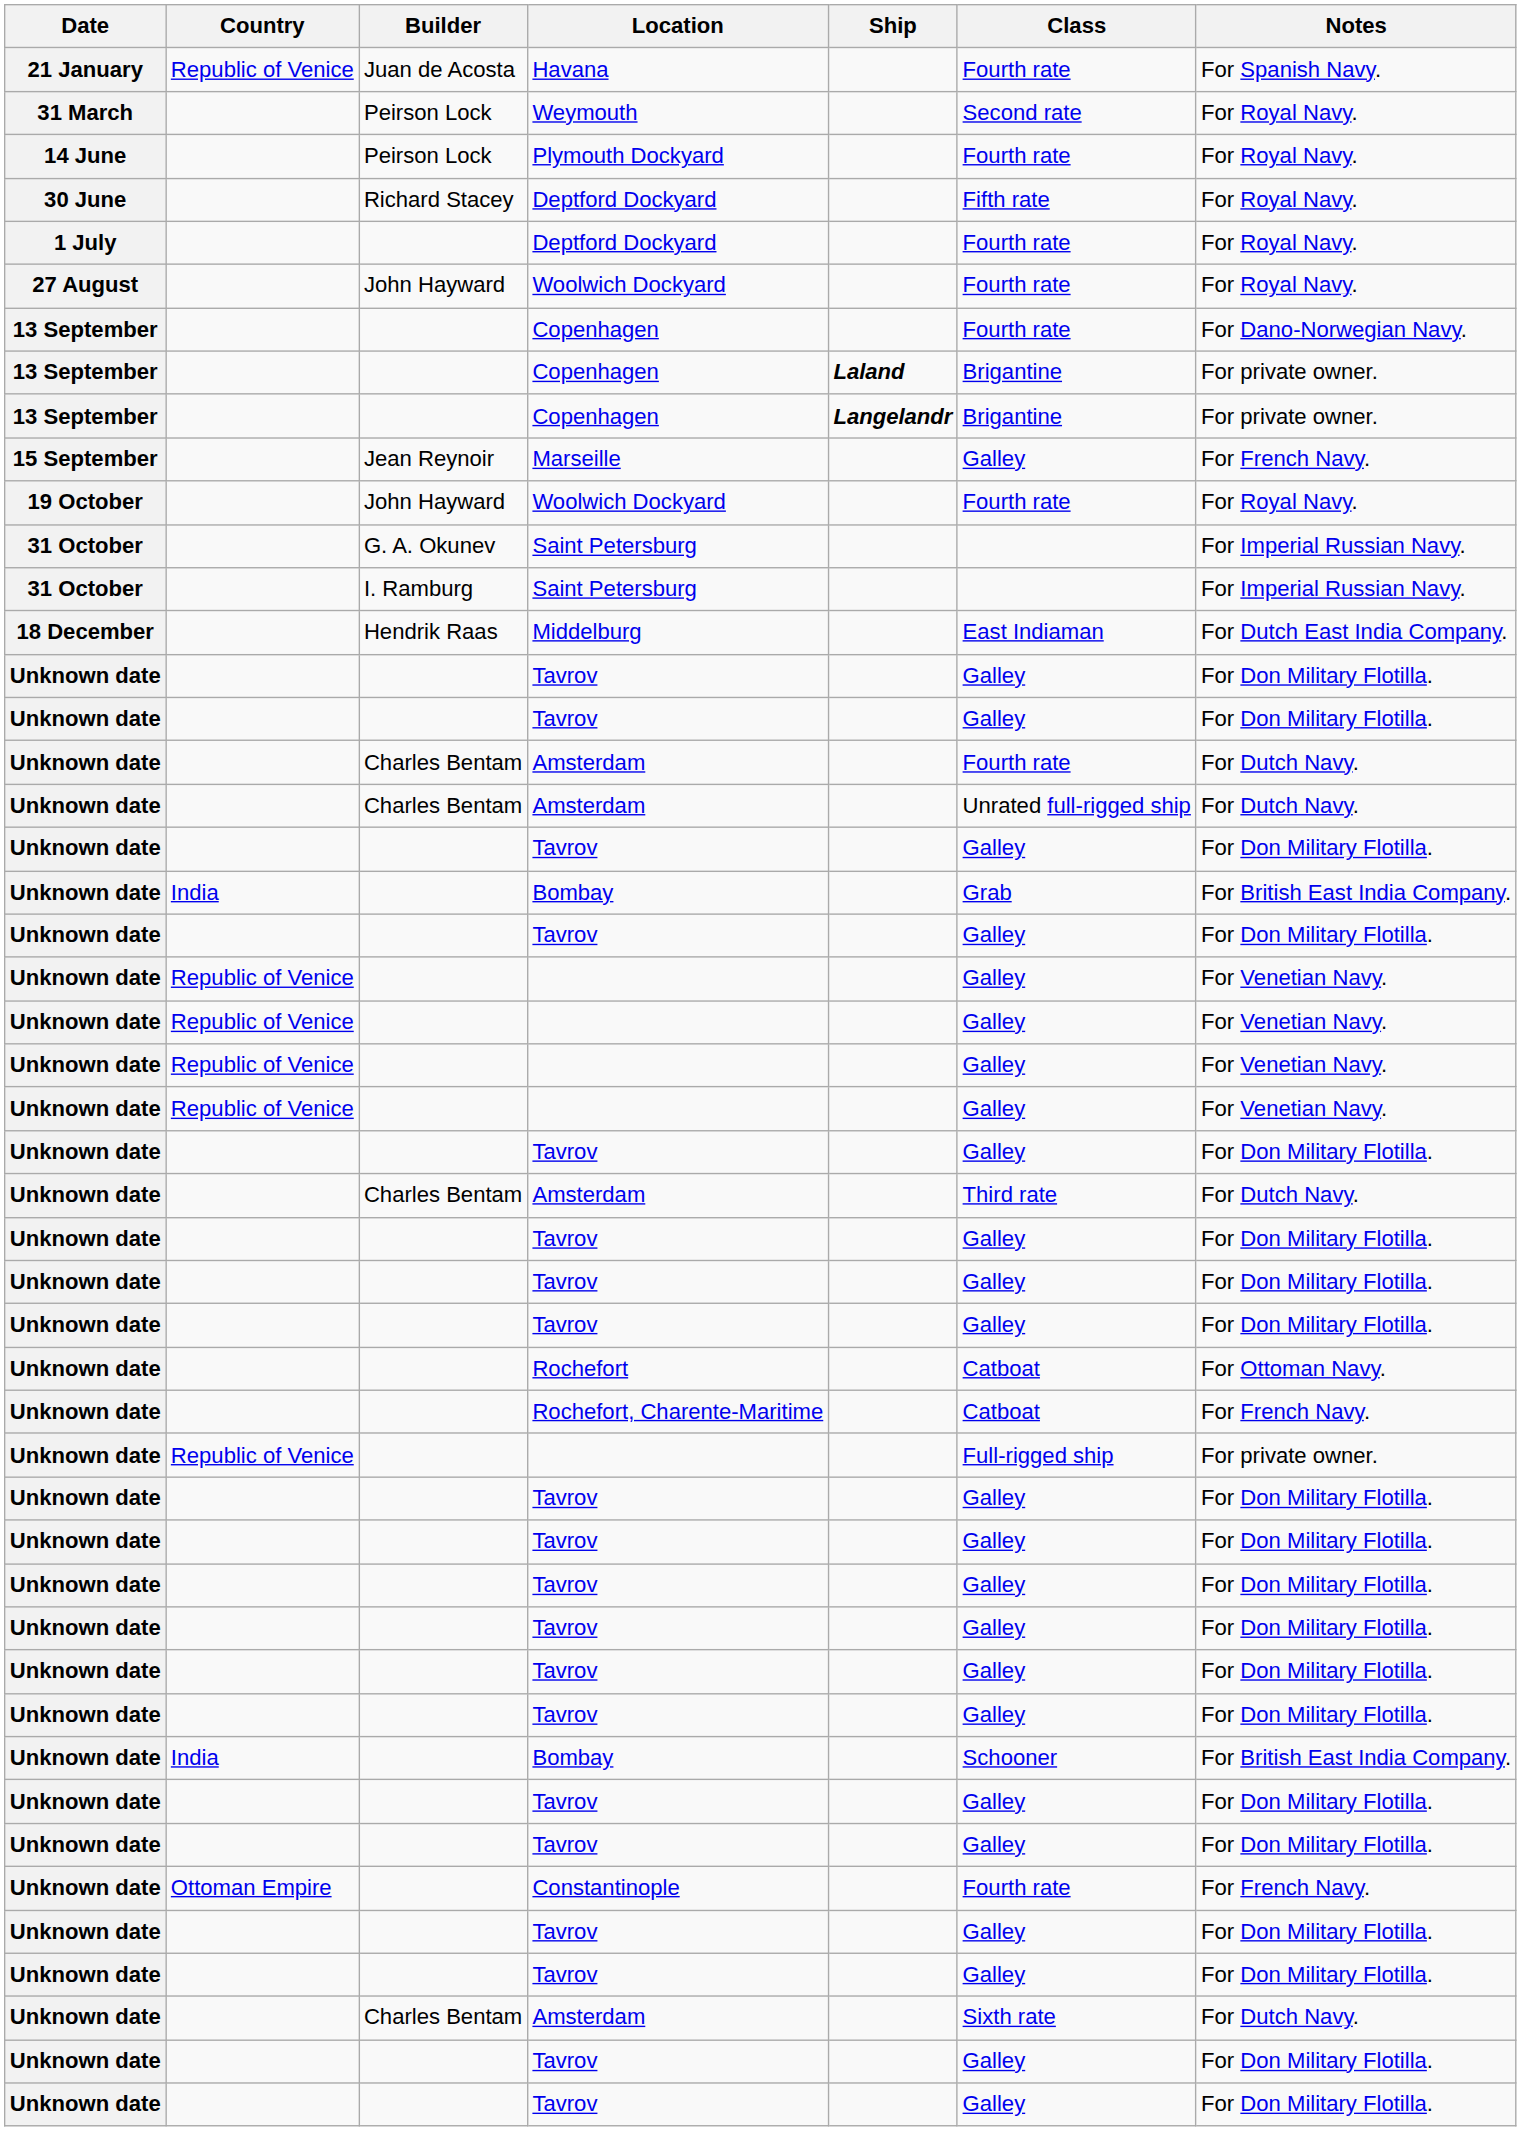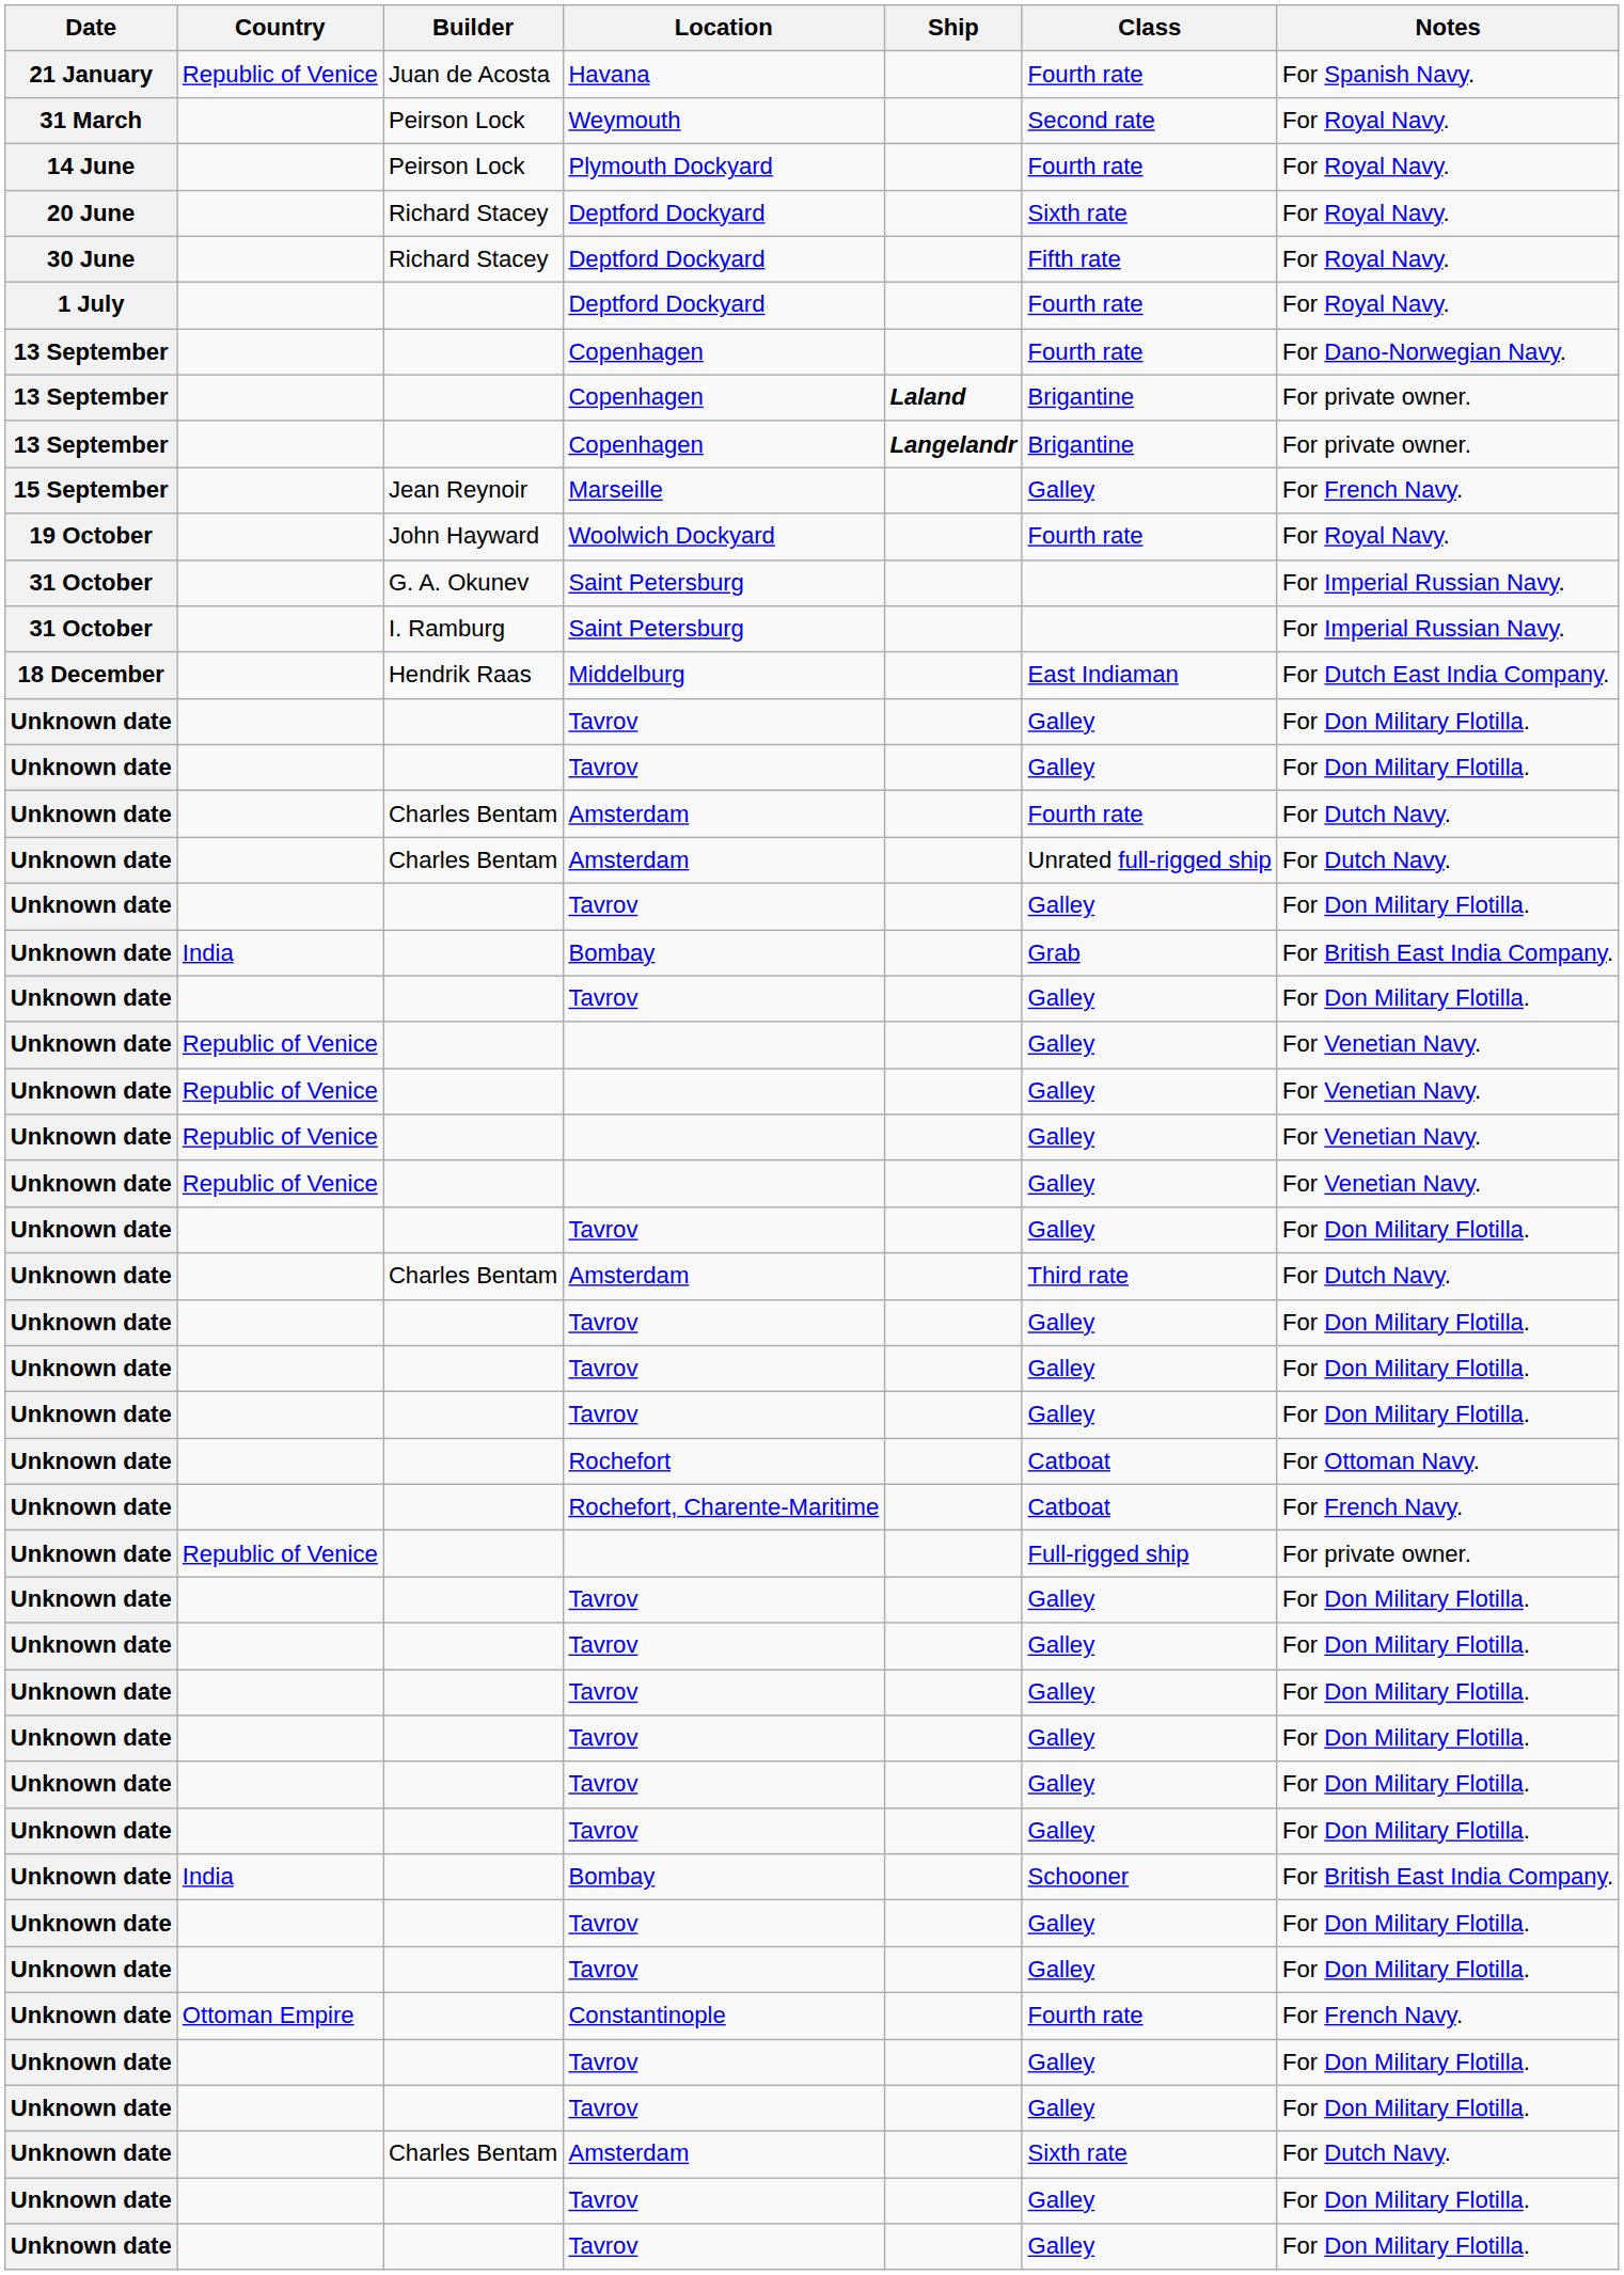+ row: 20 June | Richard Stacey | Deptford Dockyard | Sixth rate | For Royal Navy.
- row: 27 August | John Hayward | Woolwich Dockyard | Fourth rate | For Royal Navy.
